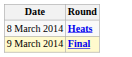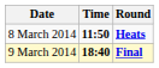+ column: Time | 11:50 | 18:40
